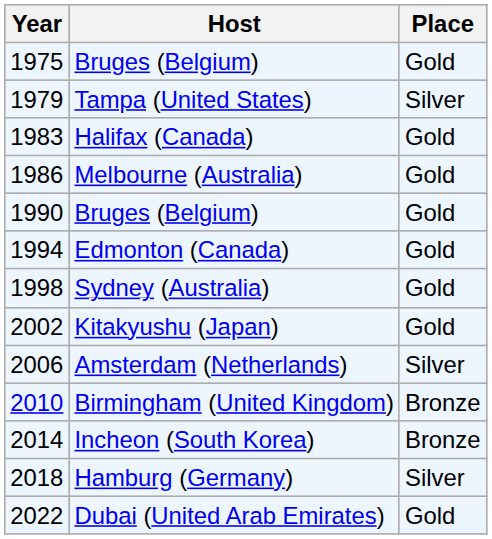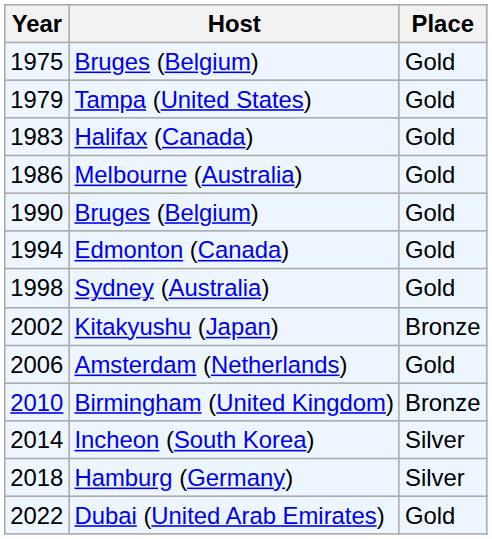Tampa (United States) | Place: Silver -> Gold
Kitakyushu (Japan) | Place: Gold -> Bronze
Amsterdam (Netherlands) | Place: Silver -> Gold
Incheon (South Korea) | Place: Bronze -> Silver
